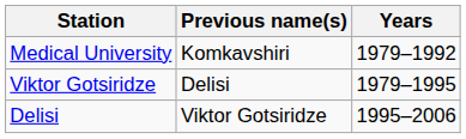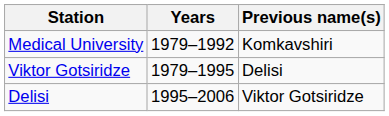columns swapped: Previous name(s) <-> Years
